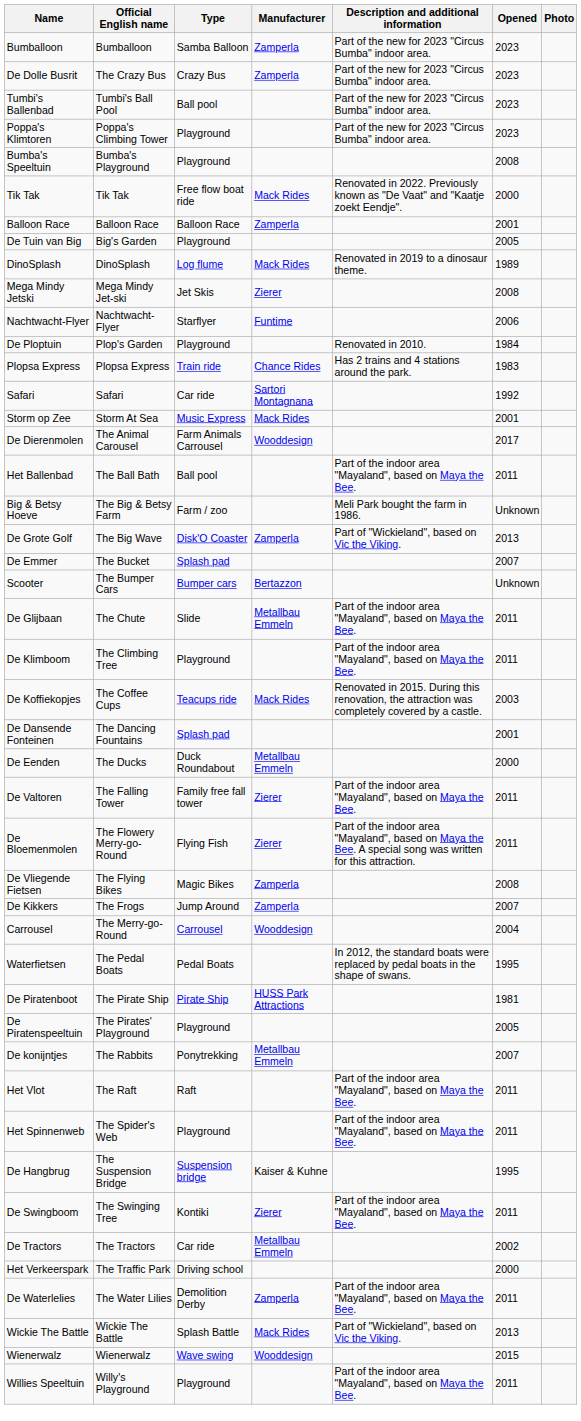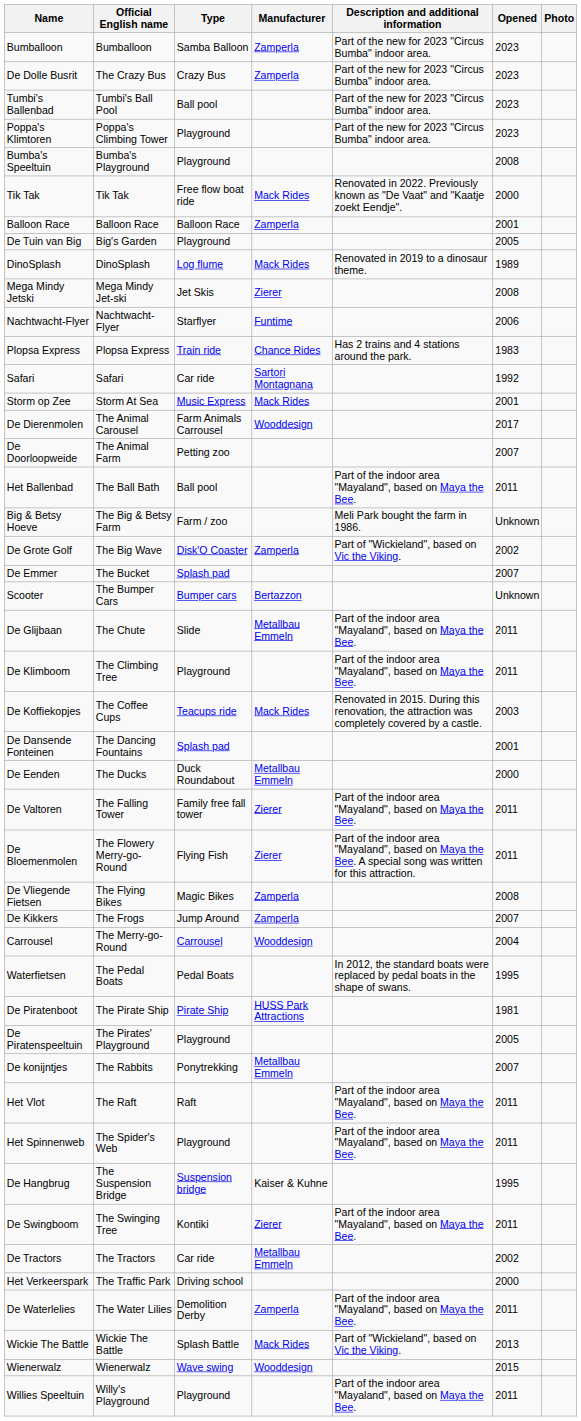- row: De Ploptuin | Plop's Garden | Playground | Renovated in 2010. | 1984
+ row: De Doorloopweide | The Animal Farm | Petting zoo | 2007
De Grote Golf | Opened: 2013 -> 2002
